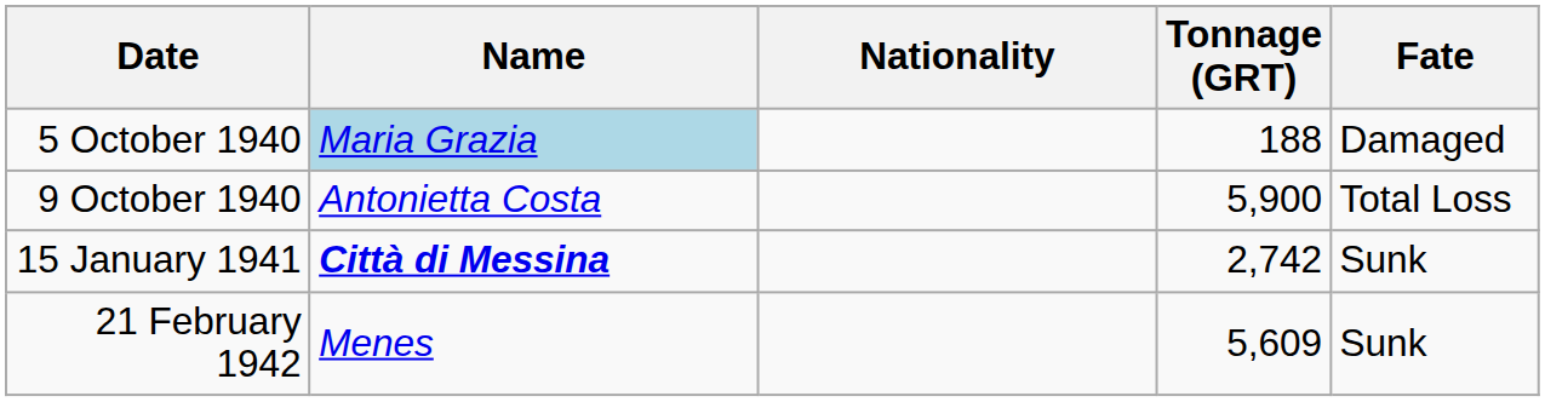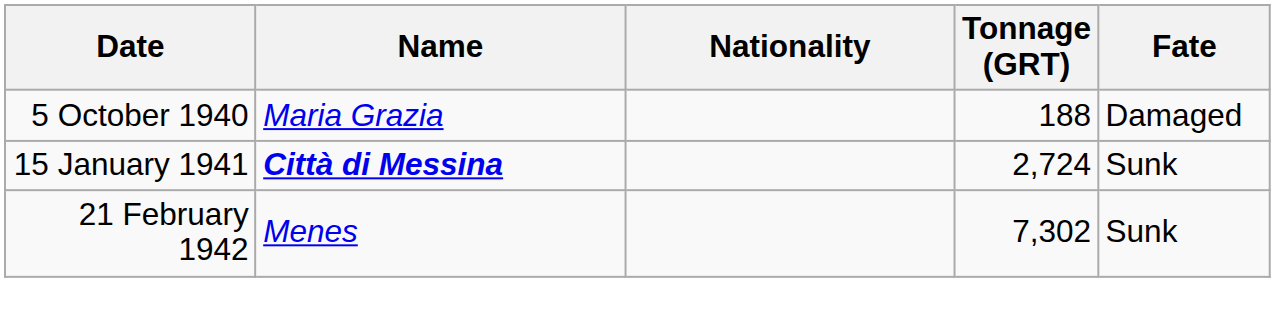5 October 1940 | Name: lightblue background -> no background
- row: 9 October 1940 | Antonietta Costa | 5,900 | Total Loss
15 January 1941 | Tonnage (GRT): 2,742 -> 2,724
21 February 1942 | Tonnage (GRT): 5,609 -> 7,302
